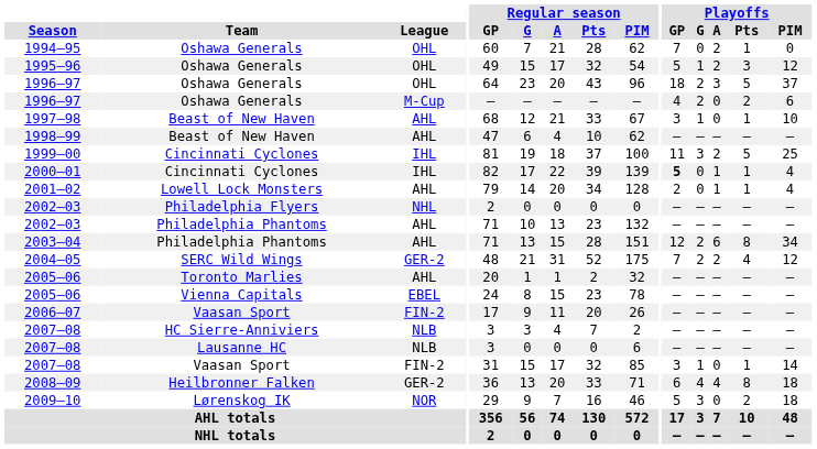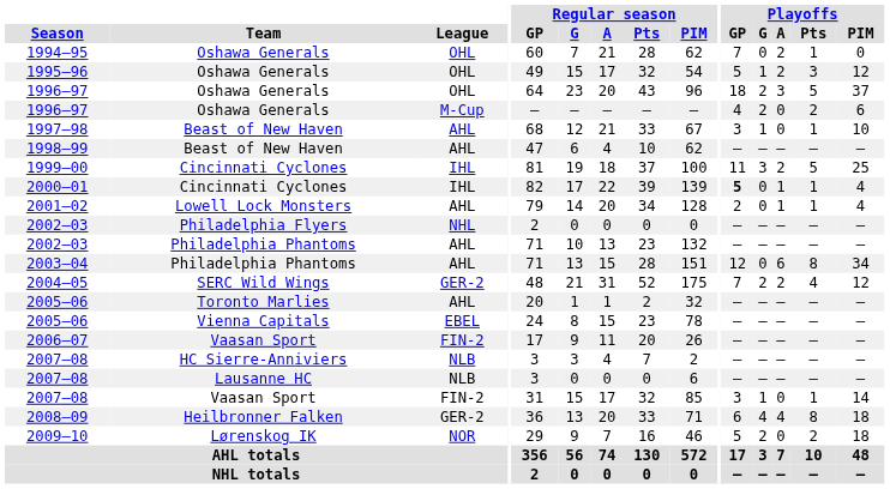2003–04 | Playoffs / G: 2 -> 0
2009–10 | Playoffs / G: 3 -> 2
